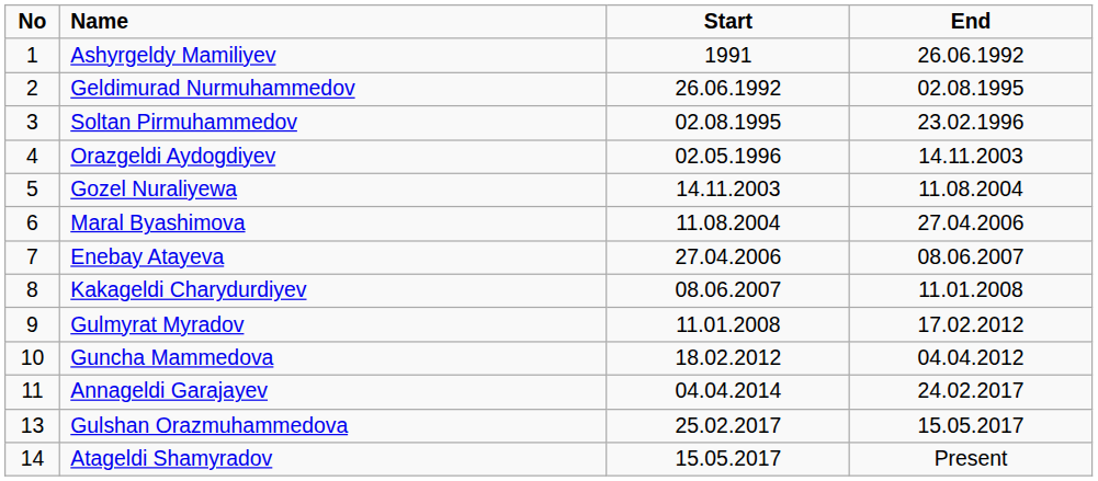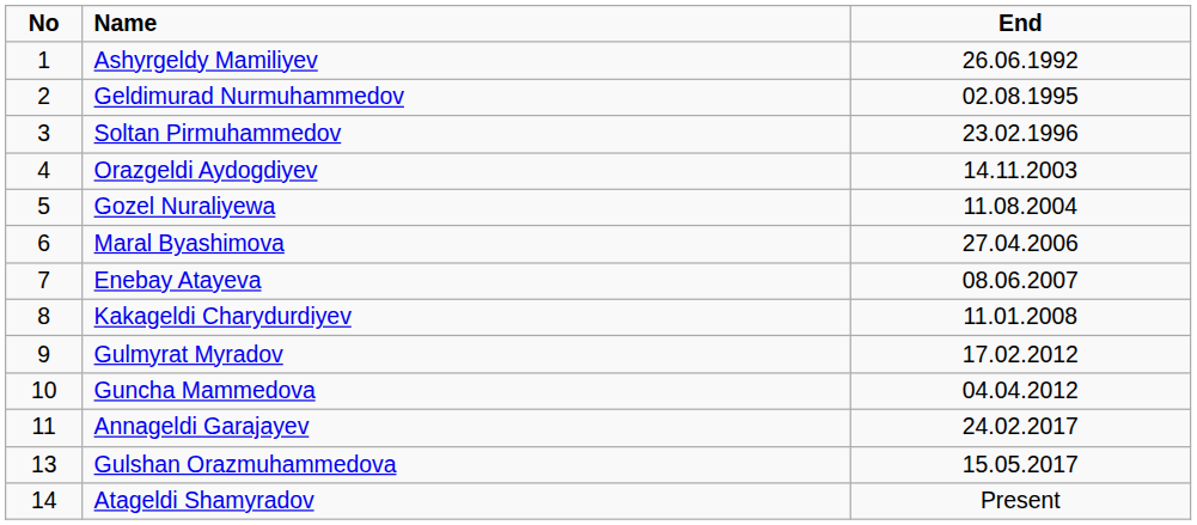- column: Start | 1991 | 26.06.1992 | 02.08.1995 | 02.05.1996 | 14.11.2003 | 11.08.2004 | 27.04.2006 | 08.06.2007 | 11.01.2008 | 18.02.2012 | 04.04.2014 | 25.02.2017 | 15.05.2017
